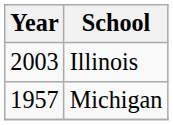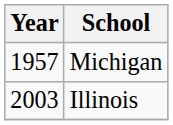rows swapped: Michigan <-> Illinois
